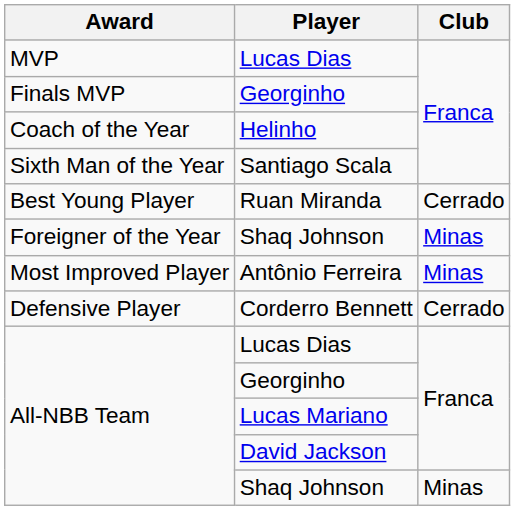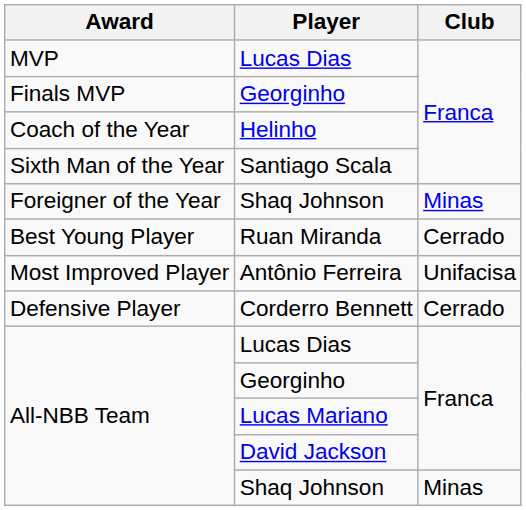rows swapped: Foreigner of the Year / Shaq Johnson <-> Ruan Miranda
Antônio Ferreira | Club: Minas -> Unifacisa
